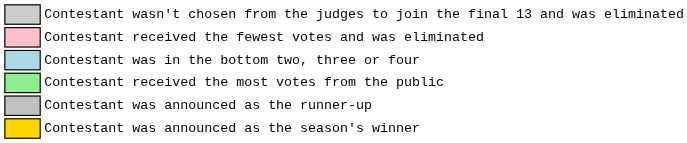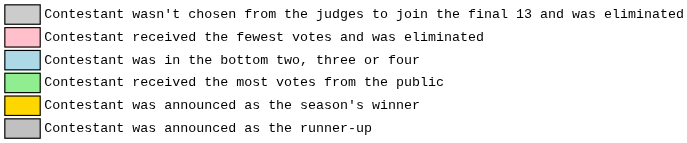rows swapped: Contestant was announced as the season's winner <-> Contestant was announced as the runner-up
